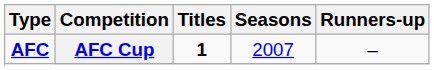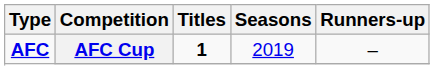AFC Cup | Seasons: 2007 -> 2019
